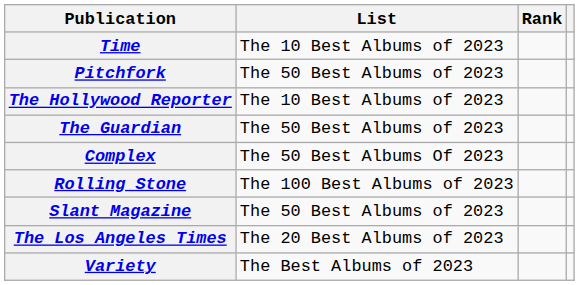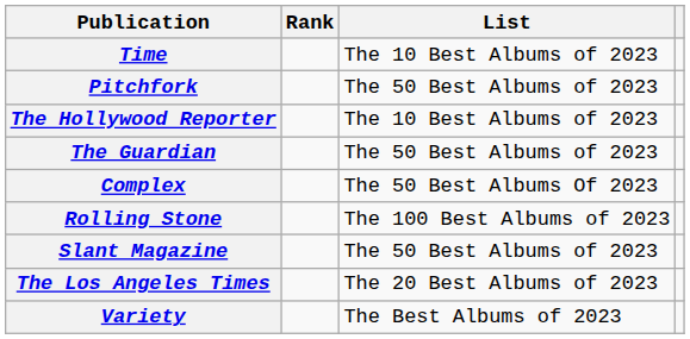columns swapped: List <-> Rank
